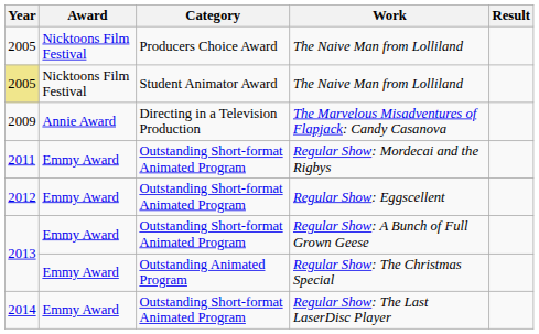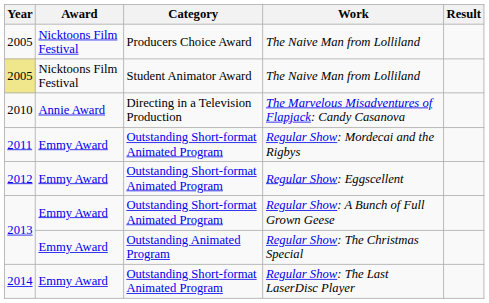The Marvelous Misadventures of Flapjack: Candy Casanova | Year: 2009 -> 2010
